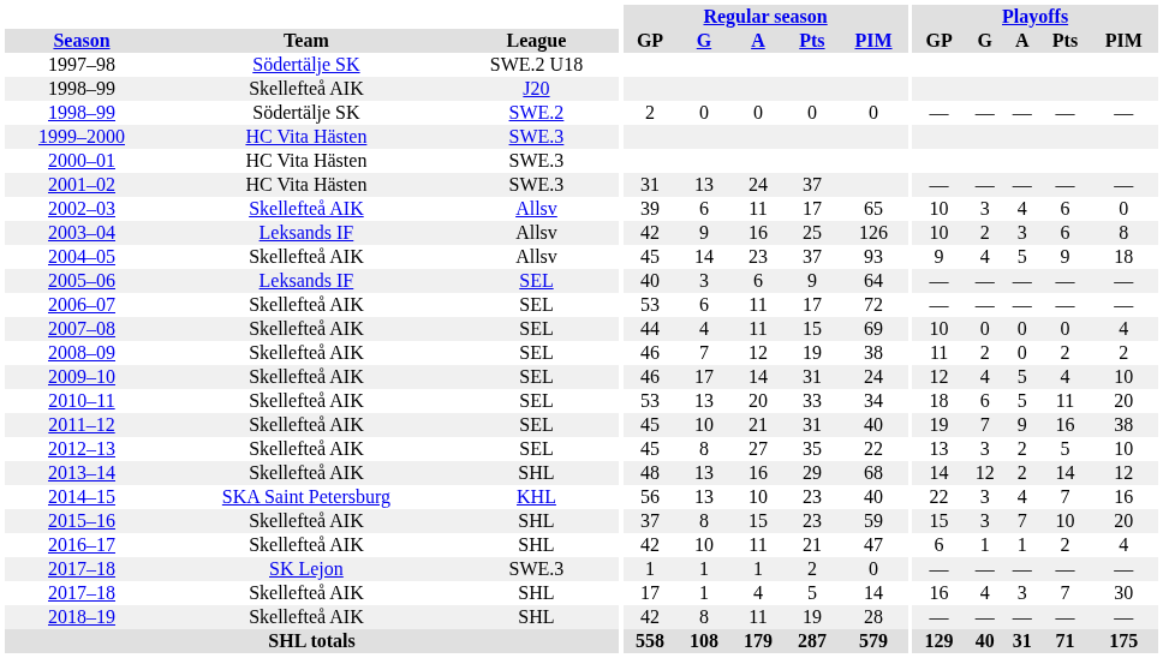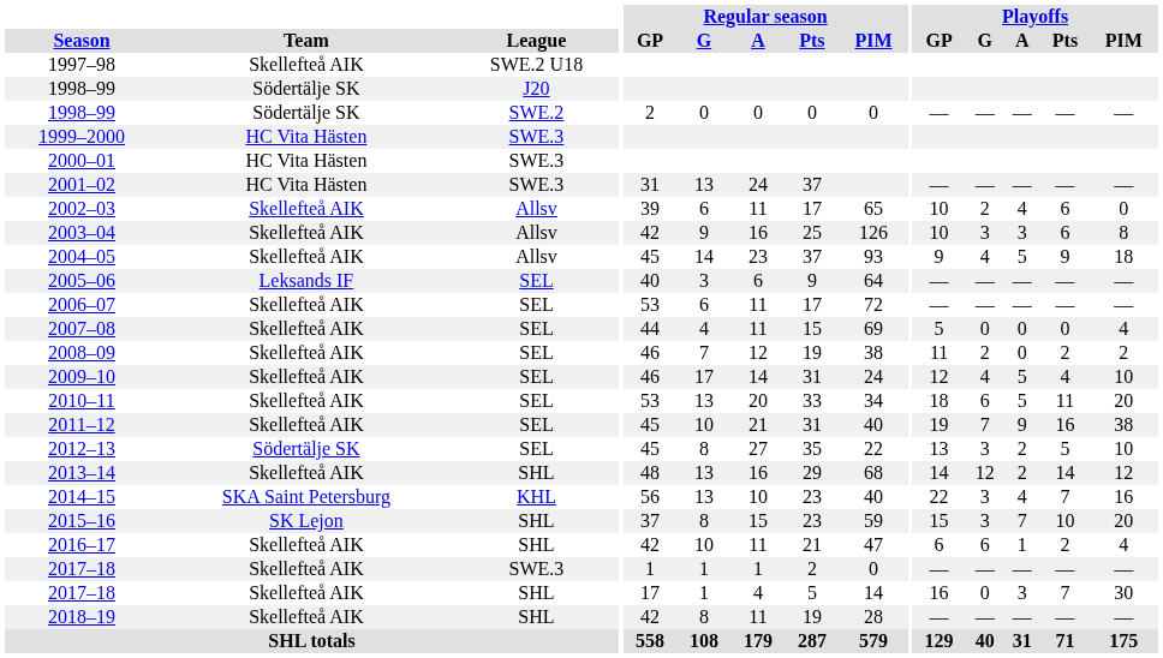1997–98 | Team: Södertälje SK -> Skellefteå AIK
1998–99 / J20 | Team: Skellefteå AIK -> Södertälje SK
2002–03 | Playoffs / G: 3 -> 2
2003–04 | Team: Leksands IF -> Skellefteå AIK
2003–04 | Playoffs / G: 2 -> 3
2007–08 | Playoffs / GP: 10 -> 5
2012–13 | Team: Skellefteå AIK -> Södertälje SK
2015–16 | Team: Skellefteå AIK -> SK Lejon
2016–17 | Playoffs / G: 1 -> 6
2017–18 / SWE.3 | Team: SK Lejon -> Skellefteå AIK
2017–18 / SHL | Playoffs / G: 4 -> 0
